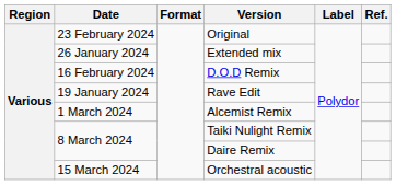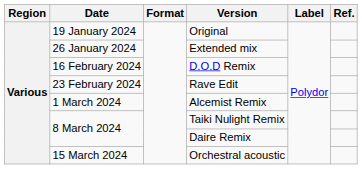Original | Date: 23 February 2024 -> 19 January 2024
Rave Edit | Date: 19 January 2024 -> 23 February 2024
